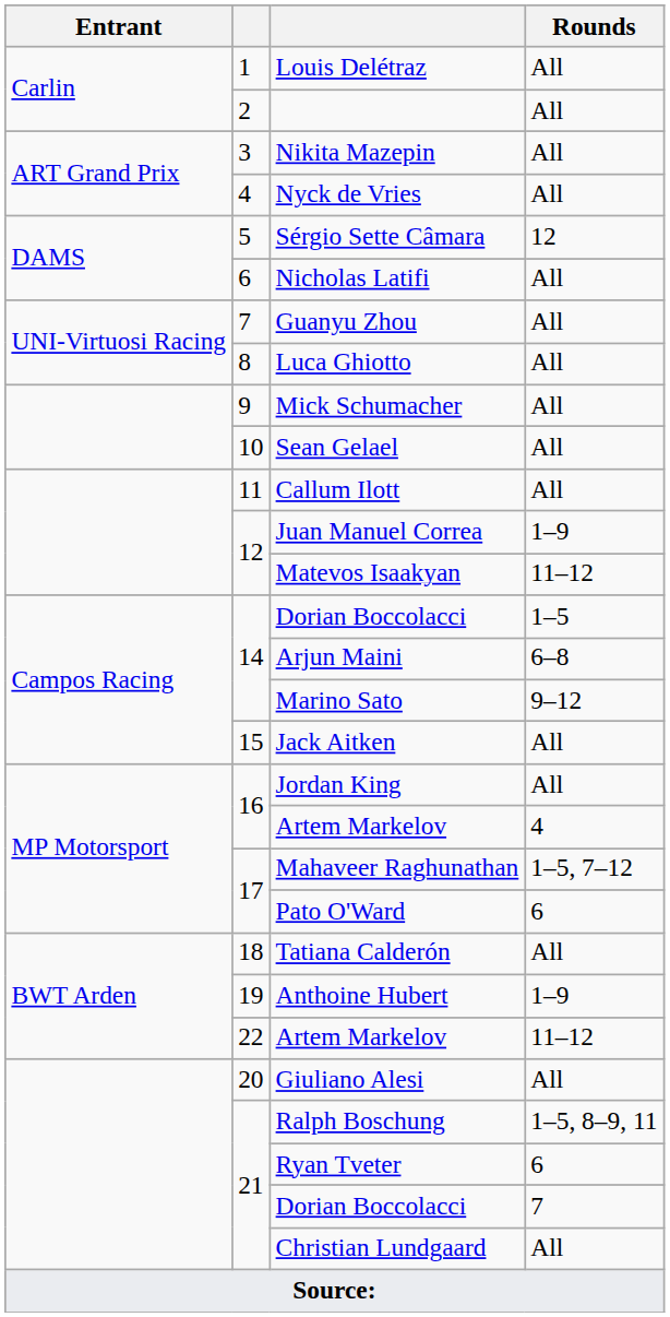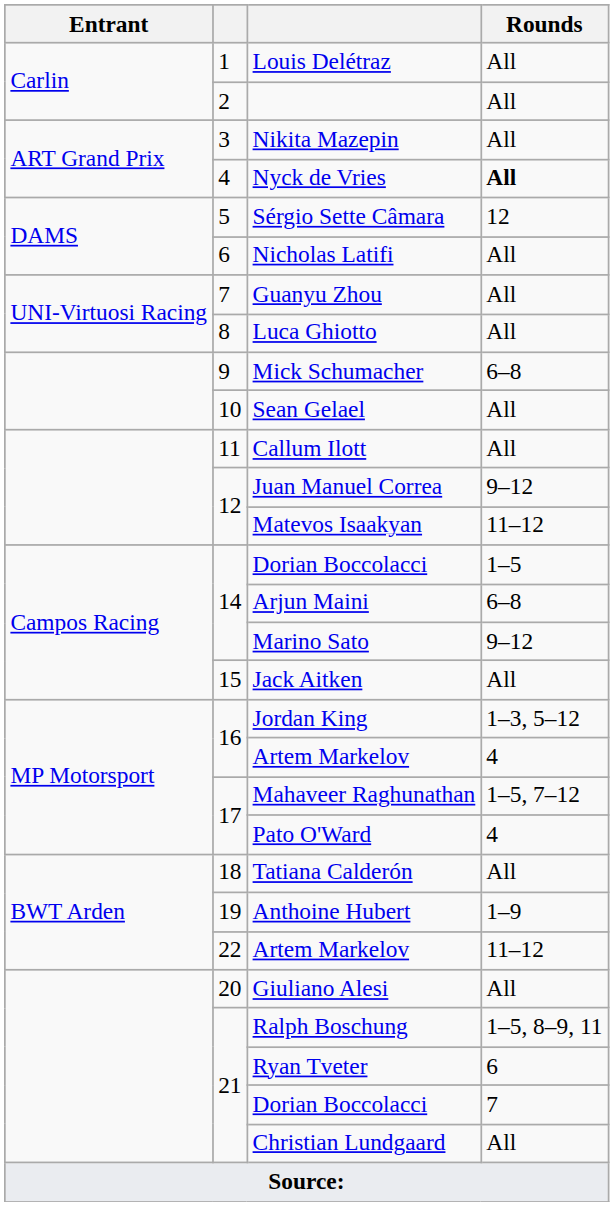Nyck de Vries | Rounds: normal -> bold
Mick Schumacher | Rounds: All -> 6–8
Juan Manuel Correa | Rounds: 1–9 -> 9–12
Jordan King | Rounds: All -> 1–3, 5–12
Pato O'Ward | Rounds: 6 -> 4
